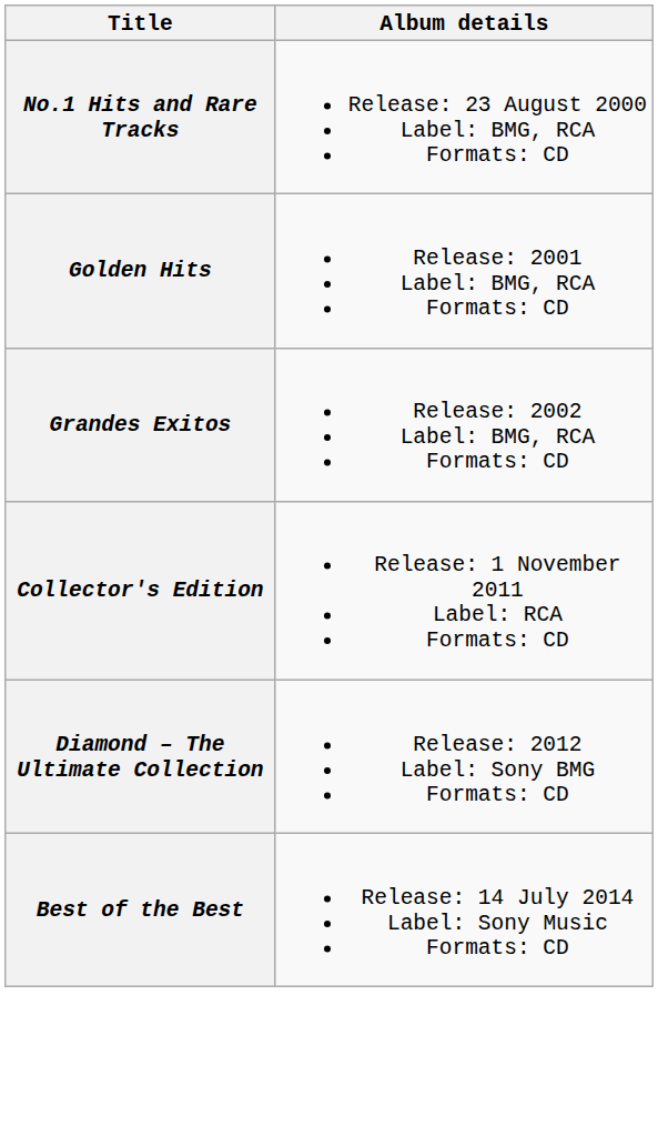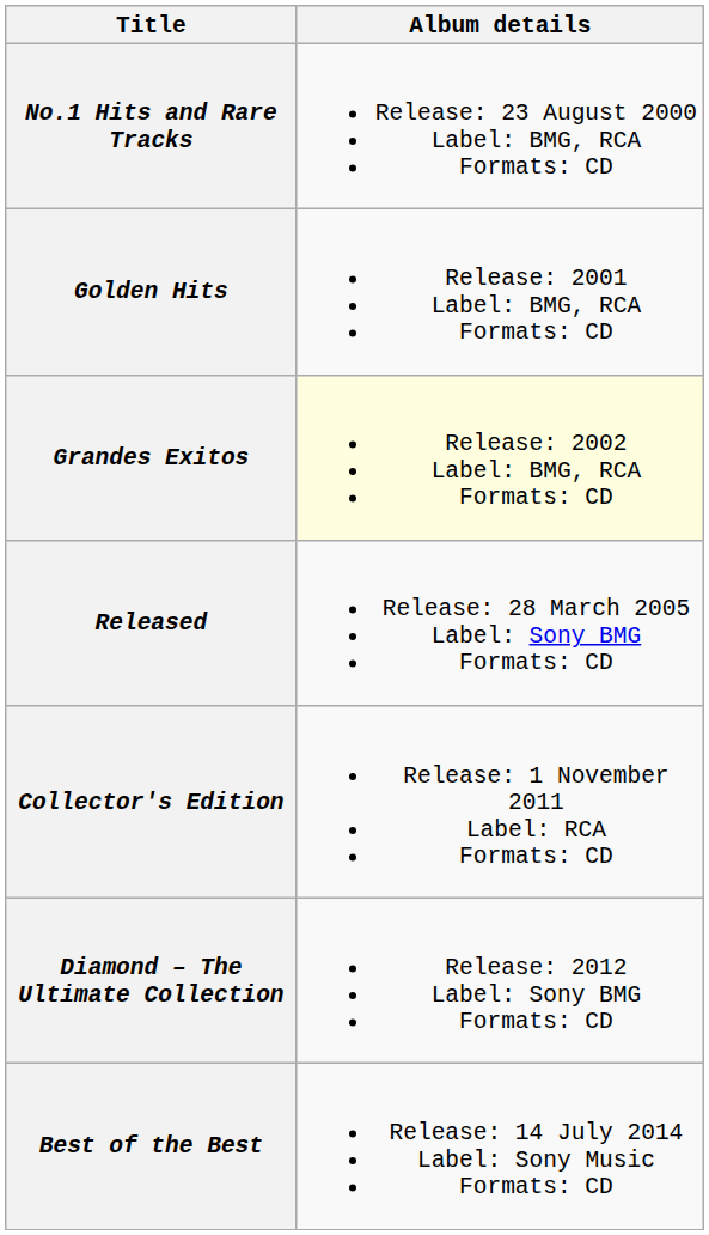Grandes Exitos | Album details: no background -> lightyellow background
+ row: Released | Release: 28 March 2005 Label: Sony BMG Formats: CD
